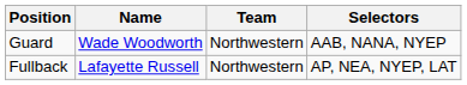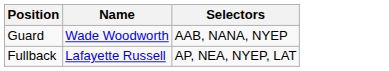- column: Team | Northwestern | Northwestern
